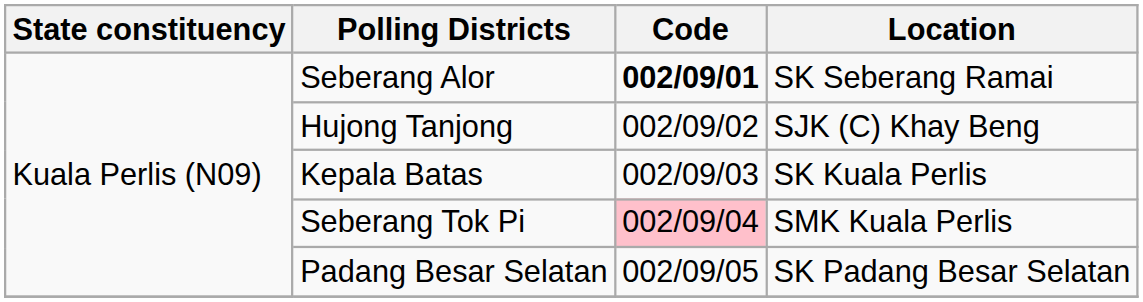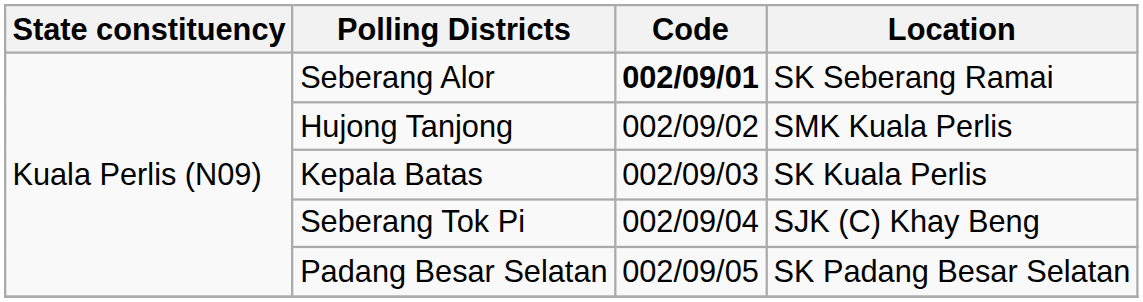Hujong Tanjong | Location: SJK (C) Khay Beng -> SMK Kuala Perlis
Seberang Tok Pi | Code: pink background -> no background
Seberang Tok Pi | Location: SMK Kuala Perlis -> SJK (C) Khay Beng
